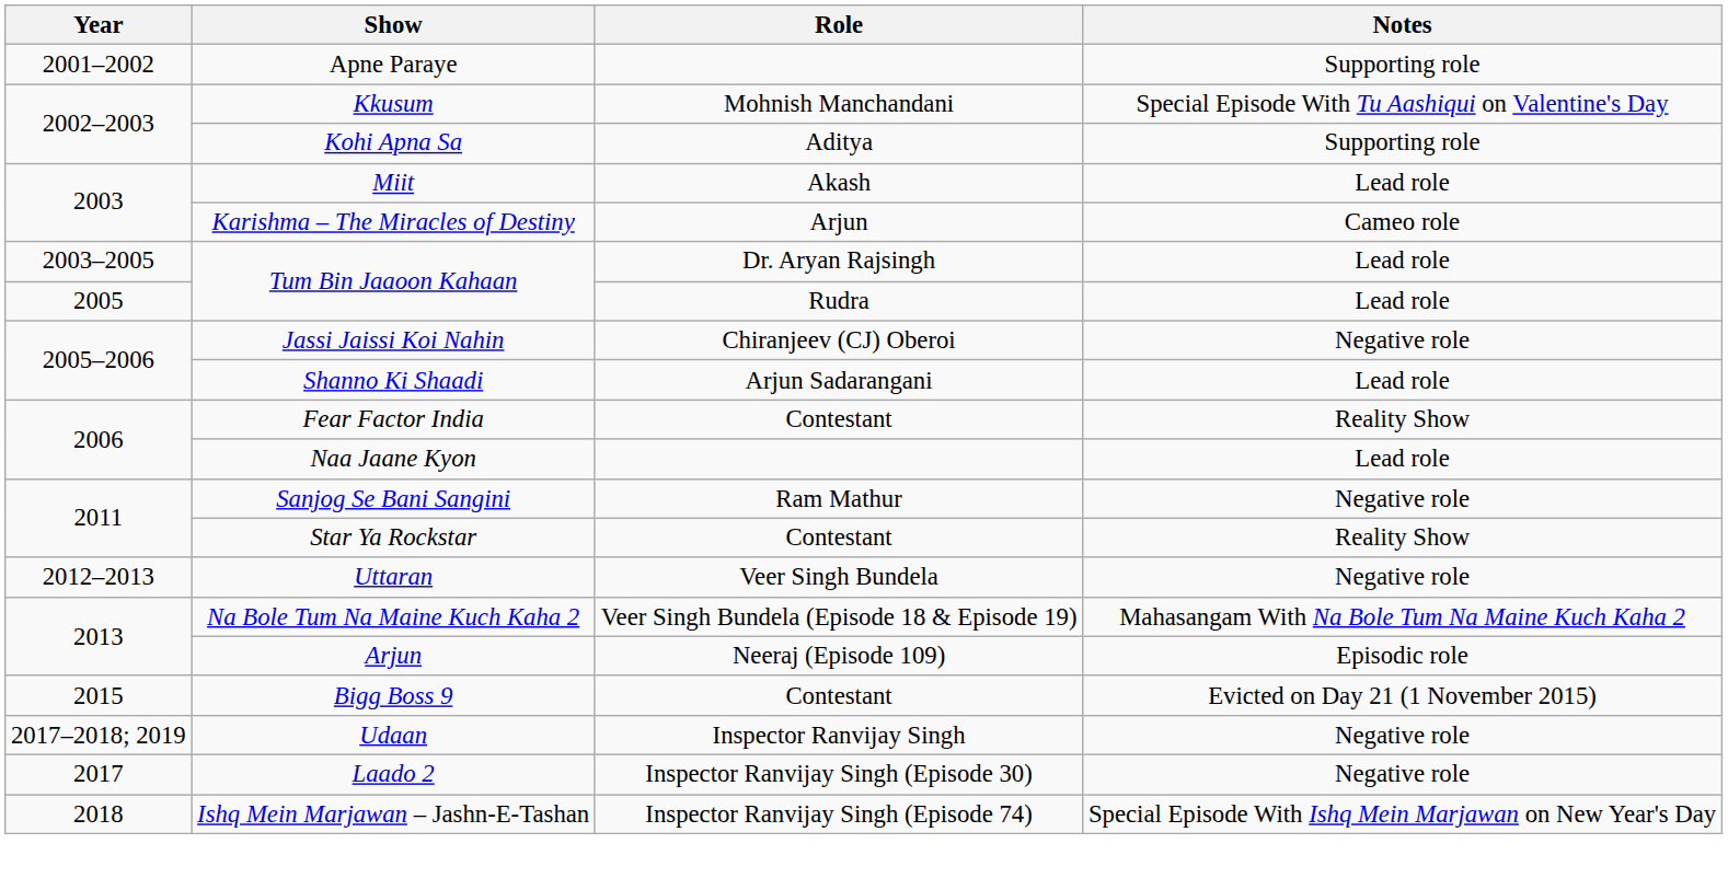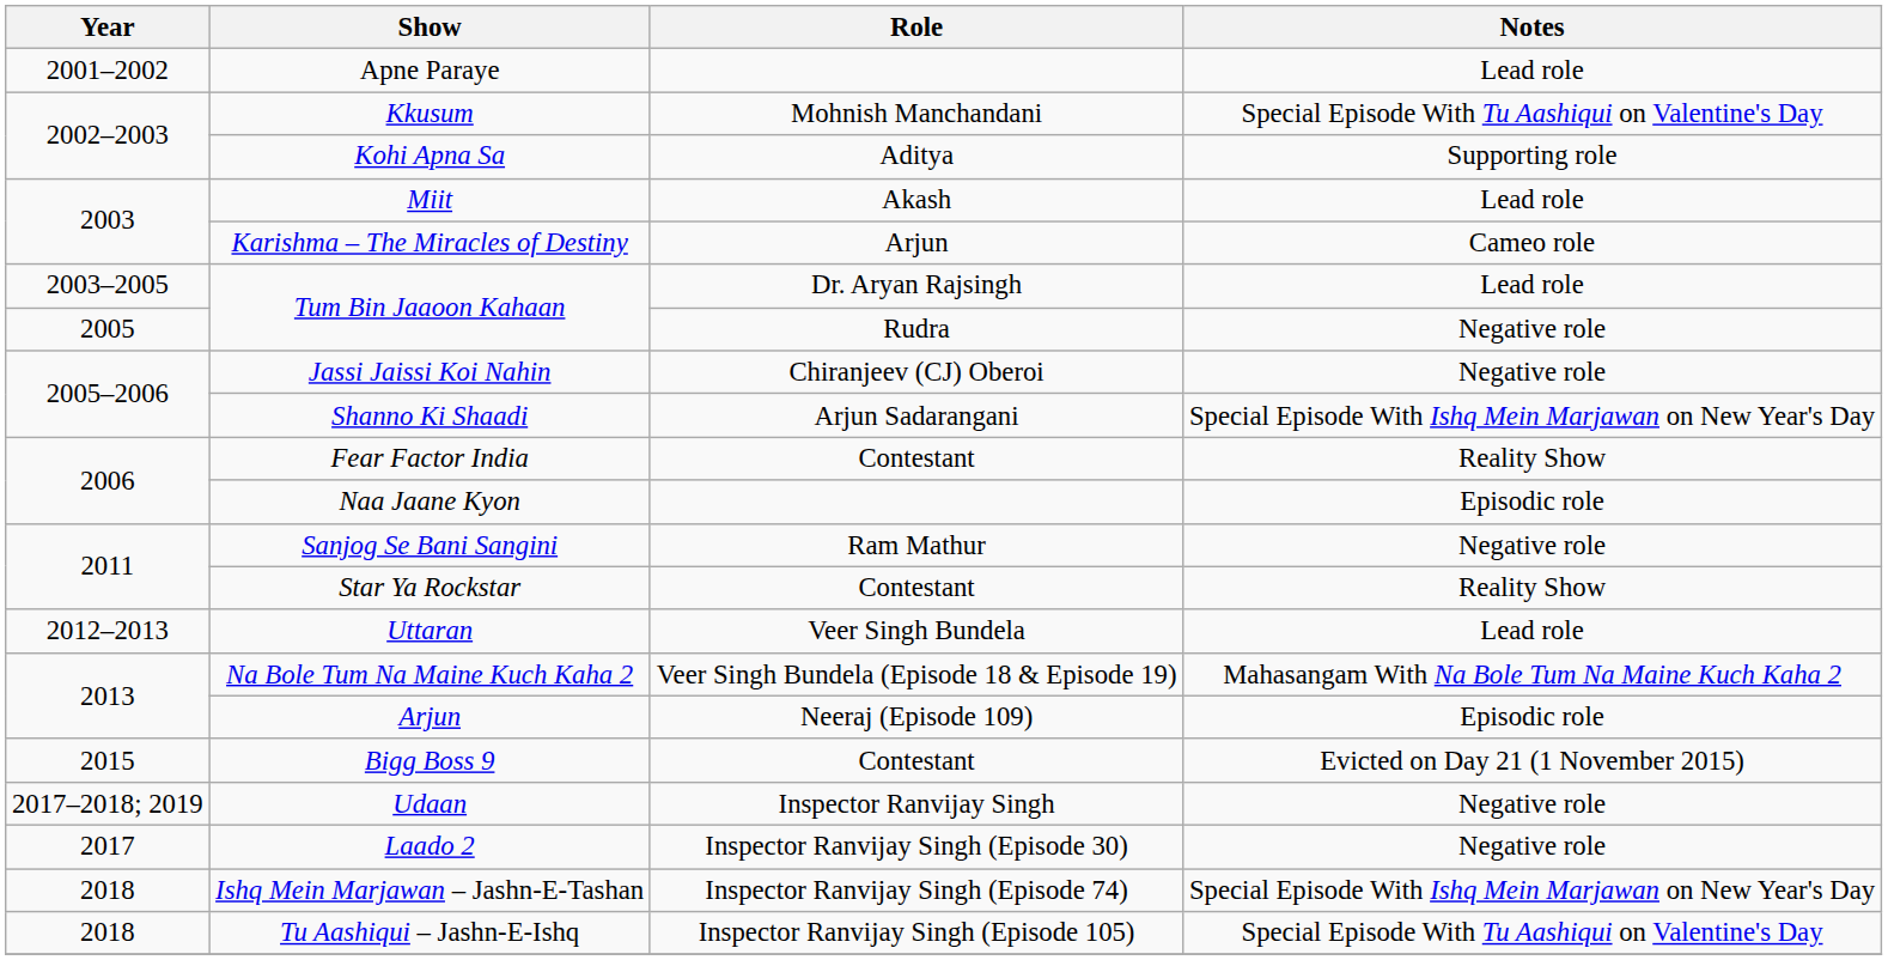Apne Paraye | Notes: Supporting role -> Lead role
Tum Bin Jaaoon Kahaan / Rudra | Notes: Lead role -> Negative role
Shanno Ki Shaadi | Notes: Lead role -> Special Episode With Ishq Mein Marjawan on New Year's Day
Naa Jaane Kyon | Notes: Lead role -> Episodic role
Uttaran | Notes: Negative role -> Lead role
+ row: 2018 | Tu Aashiqui – Jashn-E-Ishq | Inspector Ranvijay Singh (Episode 105) | Special Episode With Tu Aashiqui on Valentine's Day
